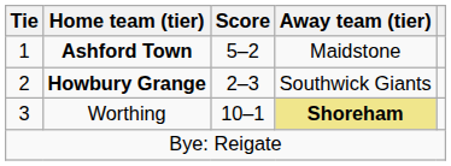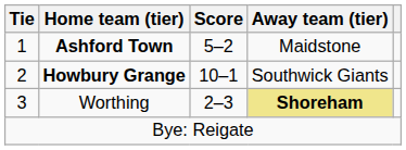Howbury Grange | Score: 2–3 -> 10–1
Worthing | Score: 10–1 -> 2–3
